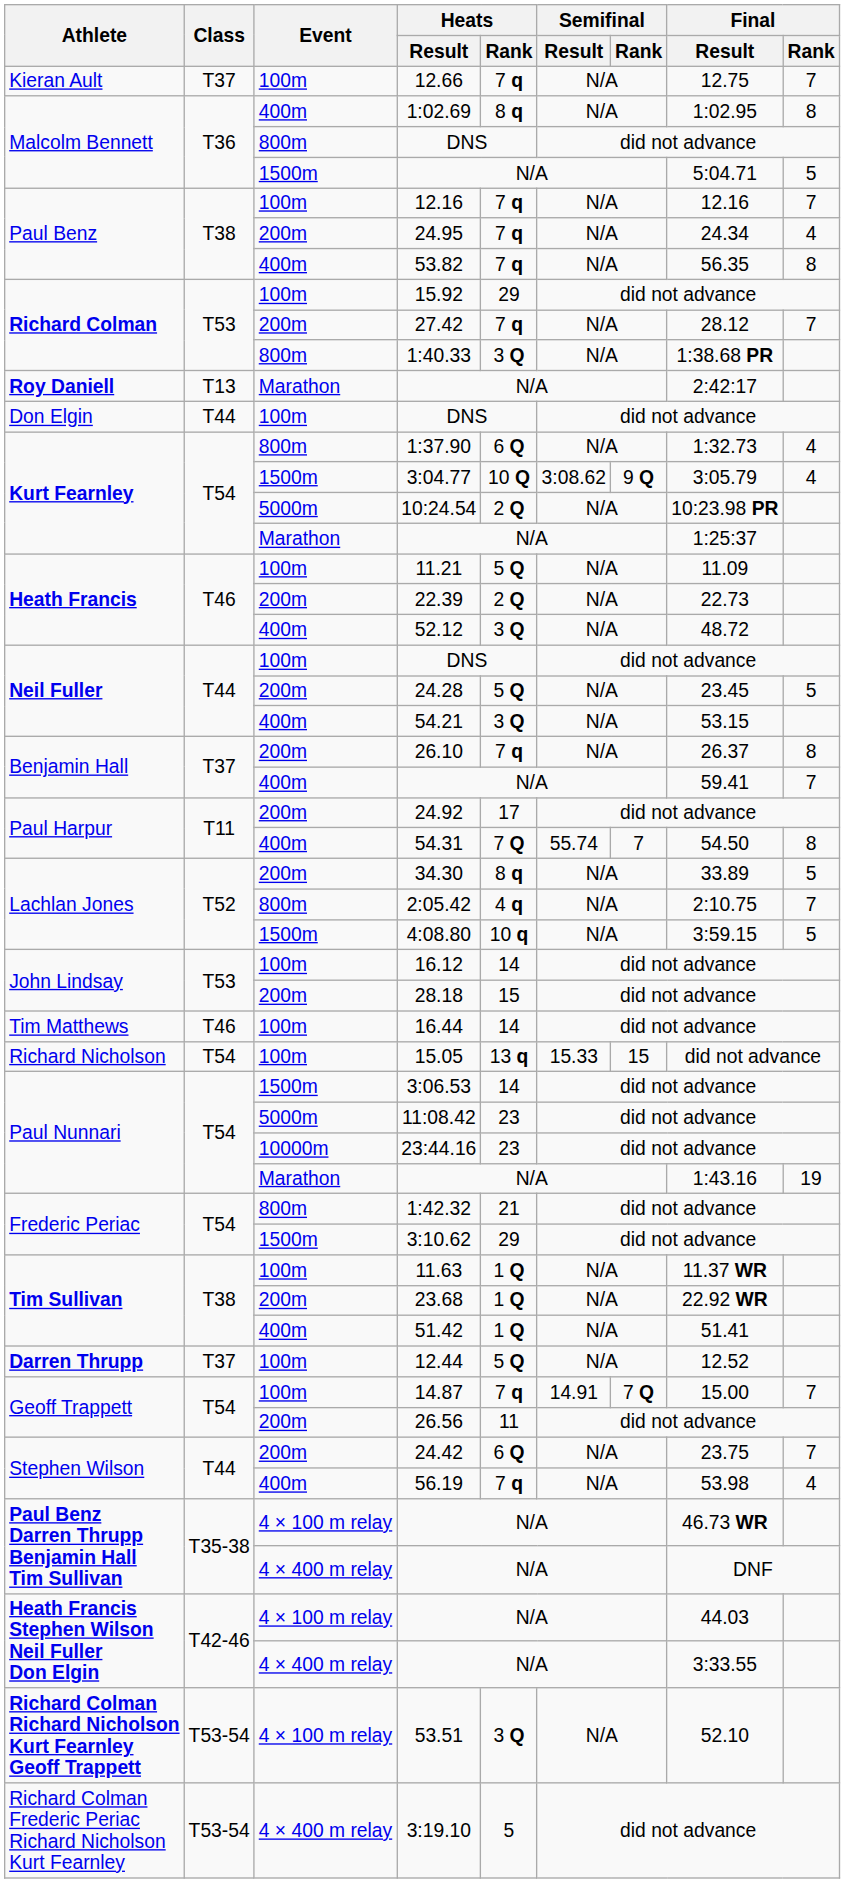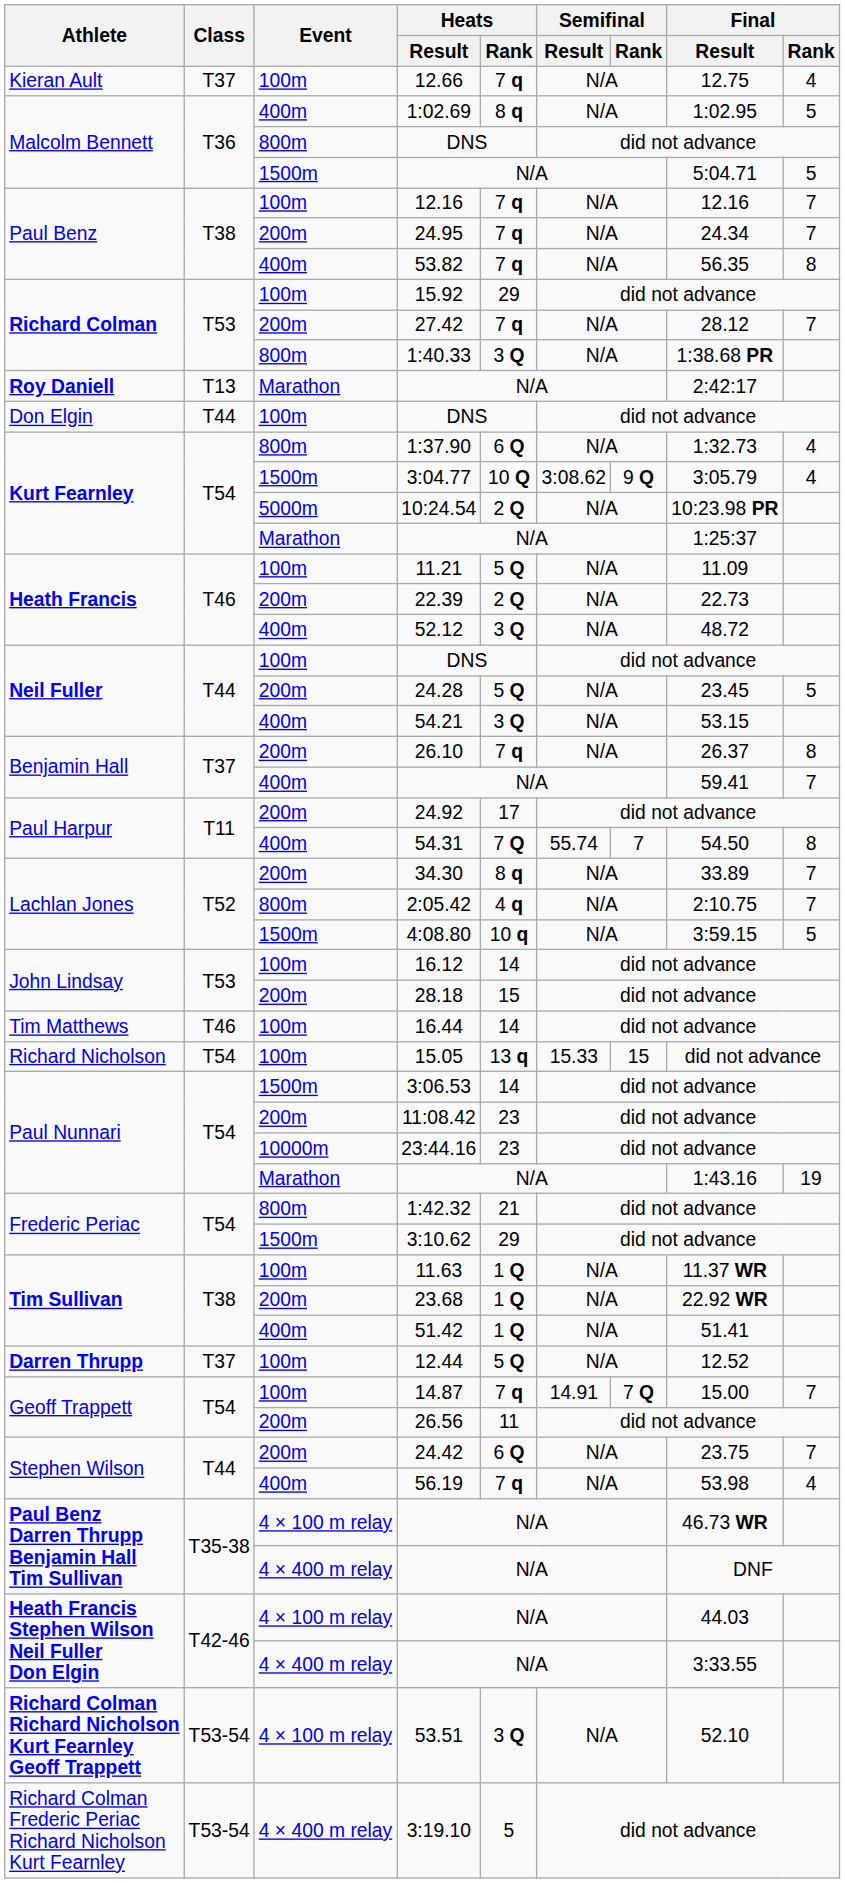12.66 | Final / Rank: 7 -> 4
1:02.69 | Final / Rank: 8 -> 5
24.95 | Final / Rank: 4 -> 7
34.30 | Final / Rank: 5 -> 7
11:08.42 | Event: 5000m -> 200m
